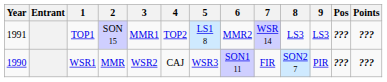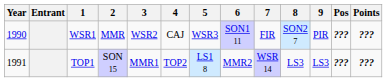rows swapped: WSR1 <-> TOP1
